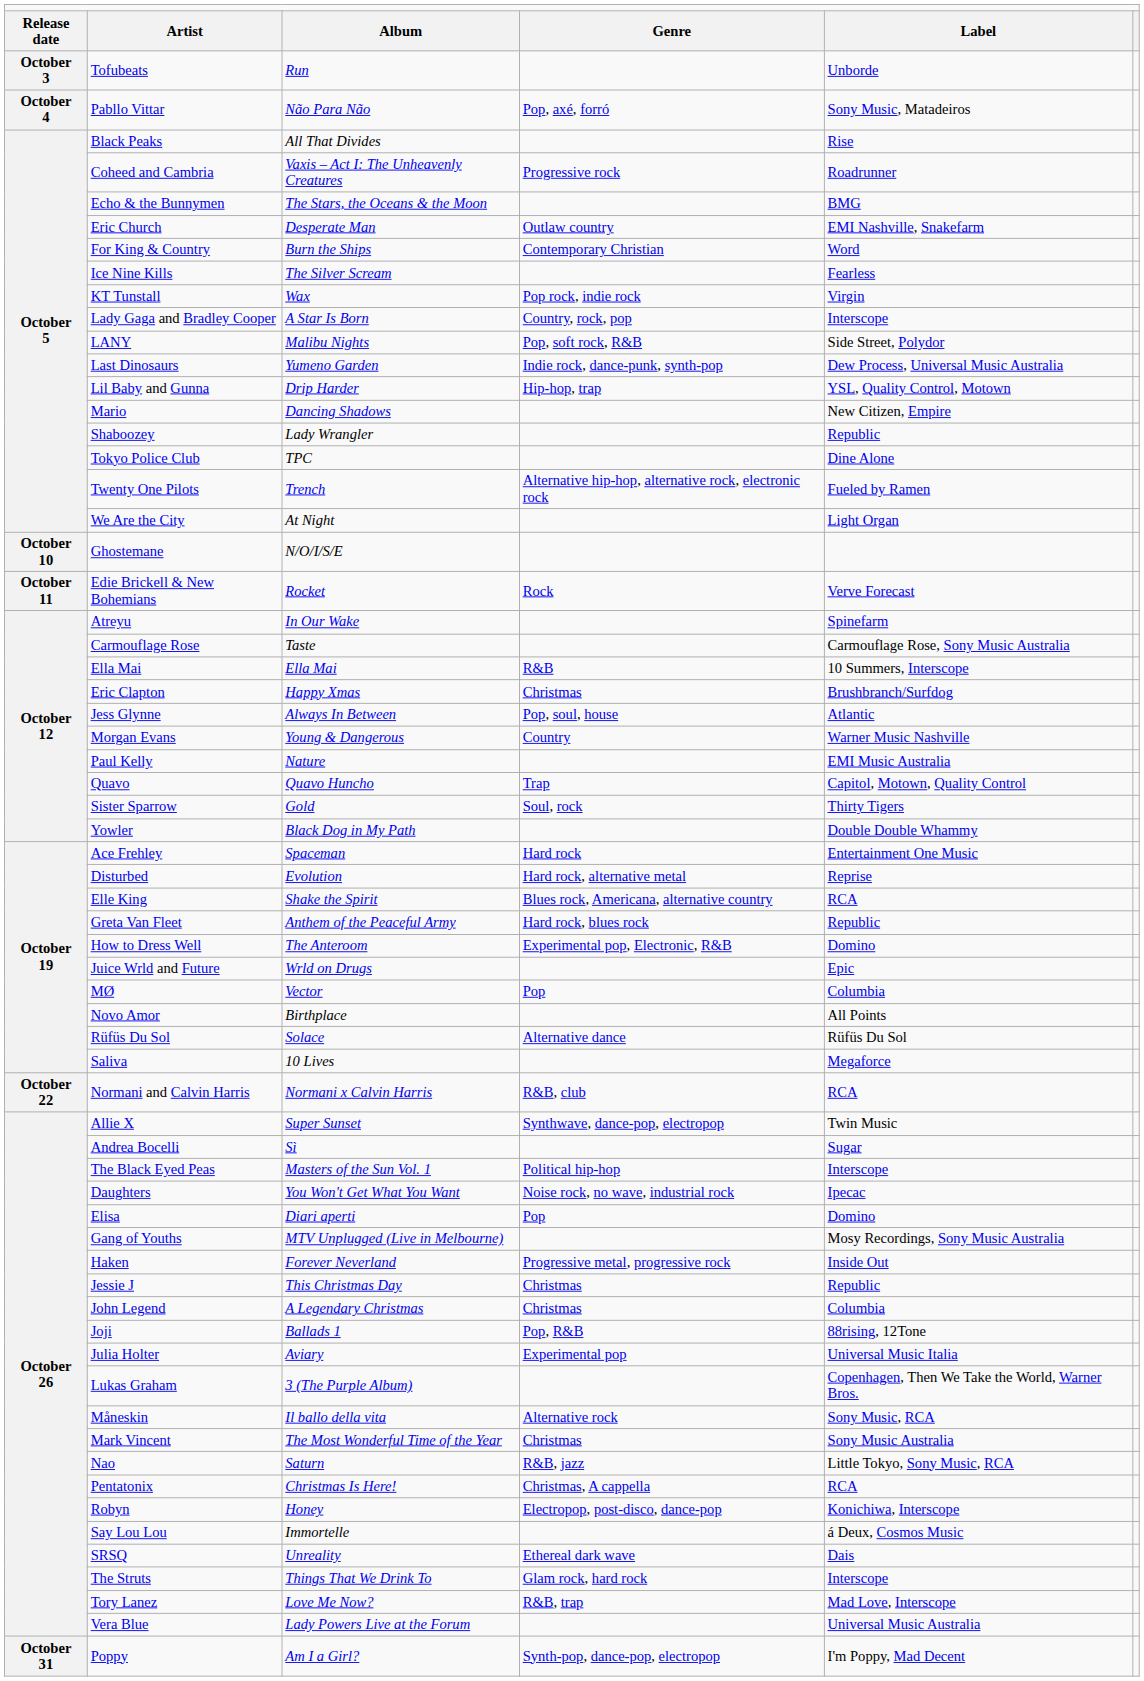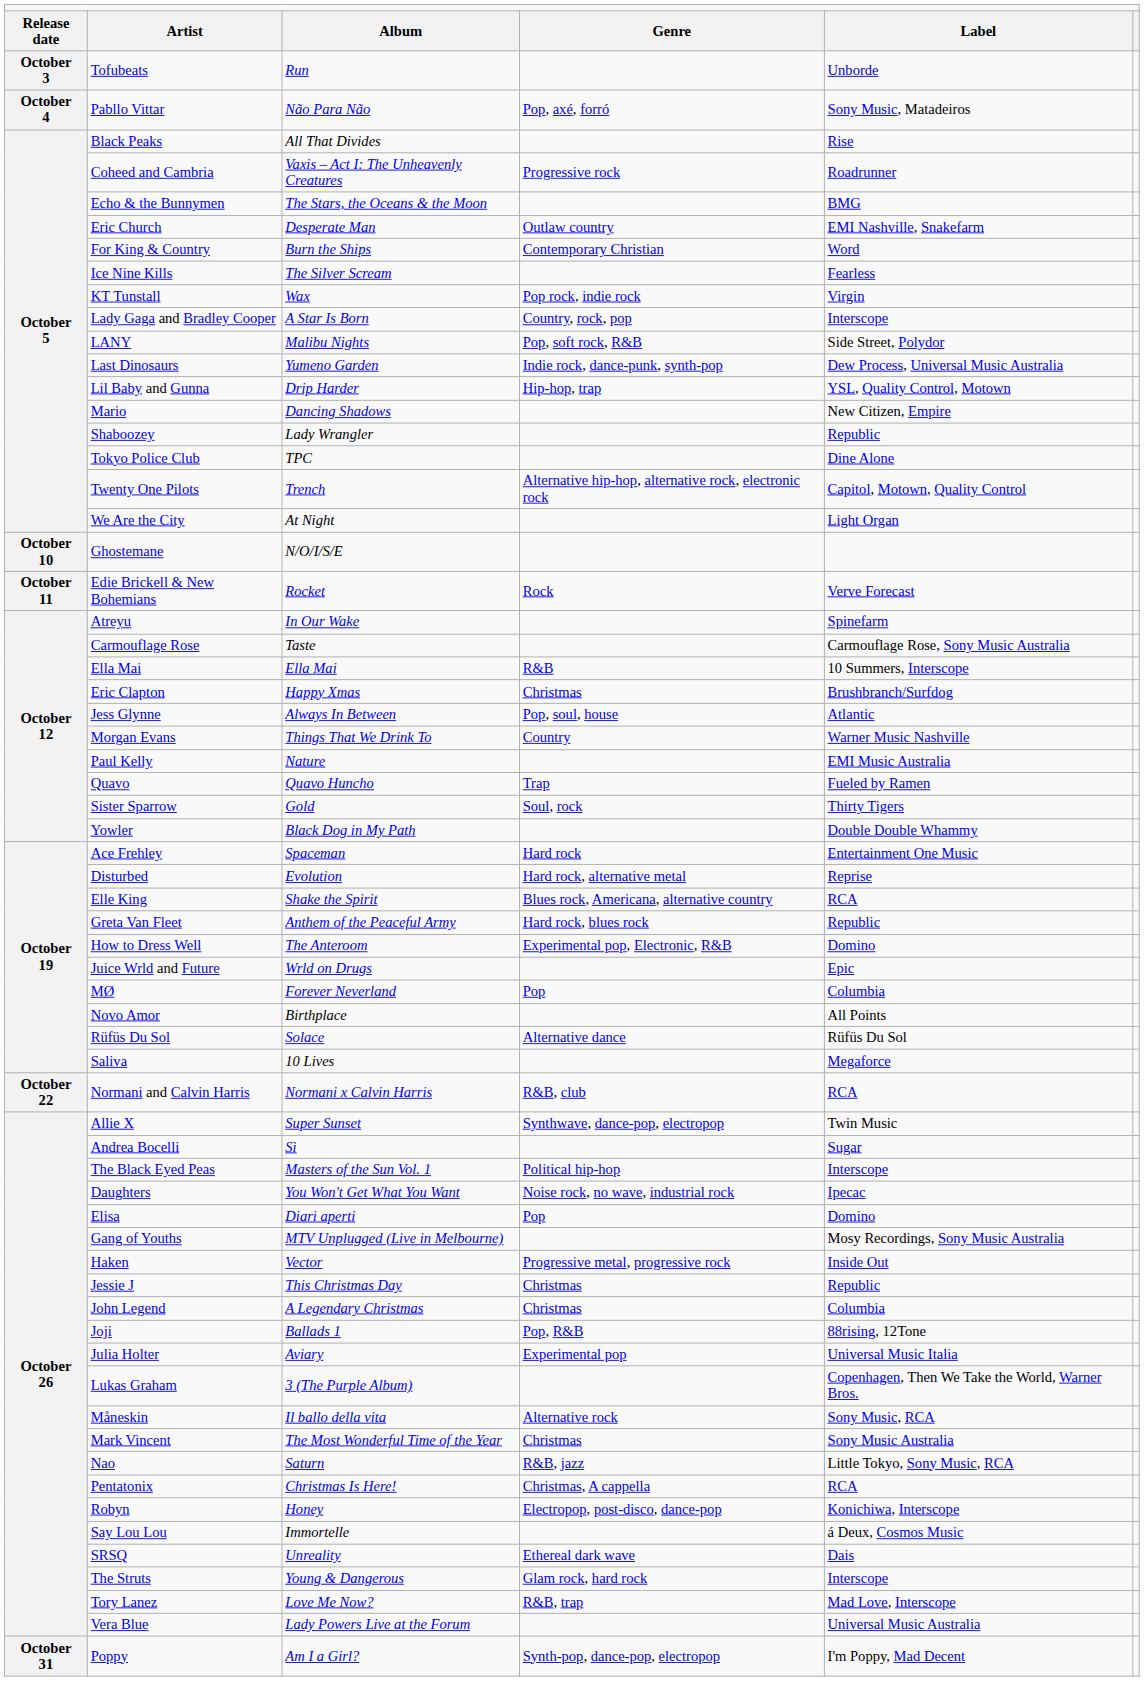Twenty One Pilots | column 5: Fueled by Ramen -> Capitol, Motown, Quality Control
Morgan Evans | column 3: Young & Dangerous -> Things That We Drink To
Quavo | column 5: Capitol, Motown, Quality Control -> Fueled by Ramen
MØ | column 3: Vector -> Forever Neverland
Haken | column 3: Forever Neverland -> Vector
The Struts | column 3: Things That We Drink To -> Young & Dangerous
